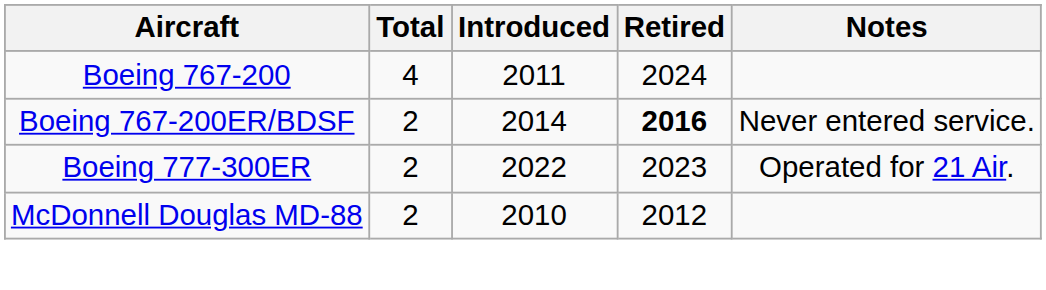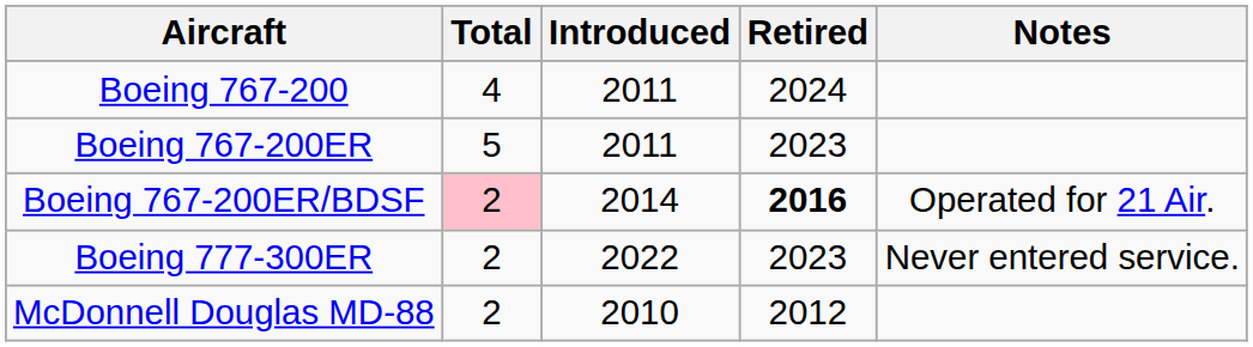+ row: Boeing 767-200ER | 5 | 2011 | 2023
Boeing 767-200ER/BDSF | Total: no background -> pink background
Boeing 767-200ER/BDSF | Notes: Never entered service. -> Operated for 21 Air.
Boeing 777-300ER | Notes: Operated for 21 Air. -> Never entered service.
